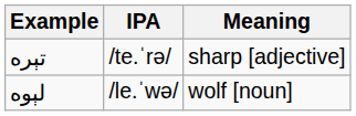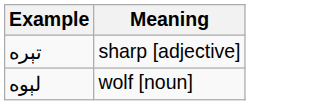- column: IPA | /te.ˈrə/ | /le.ˈwə/
